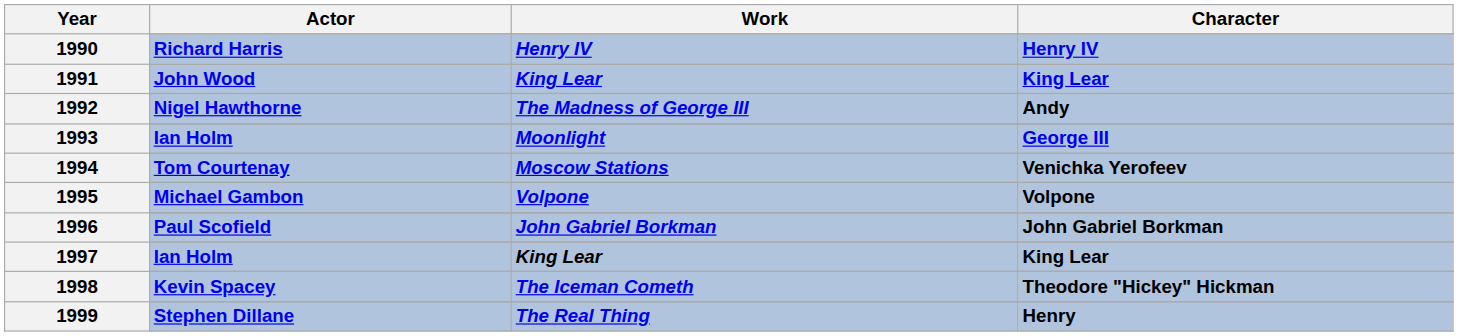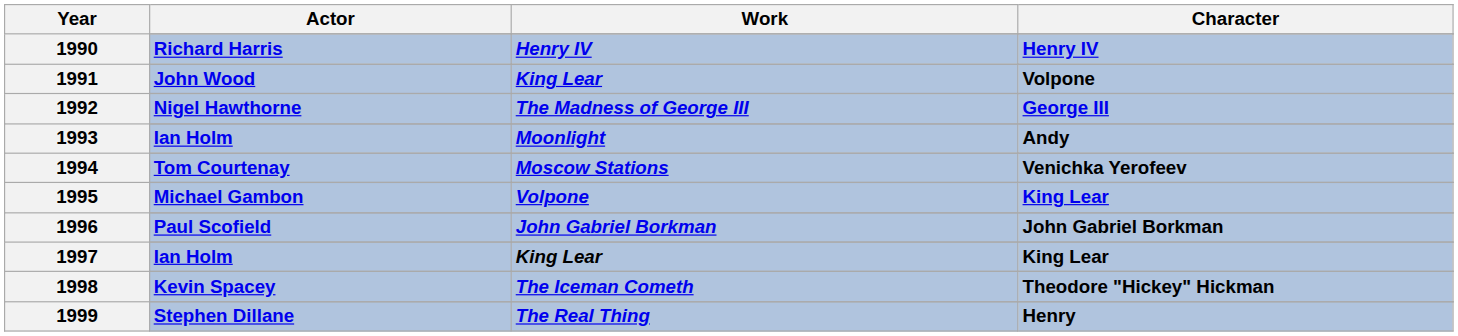John Wood | Character: King Lear -> Volpone
Nigel Hawthorne | Character: Andy -> George III
Ian Holm / Moonlight | Character: George III -> Andy
Michael Gambon | Character: Volpone -> King Lear
